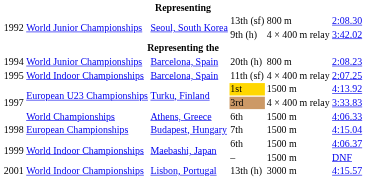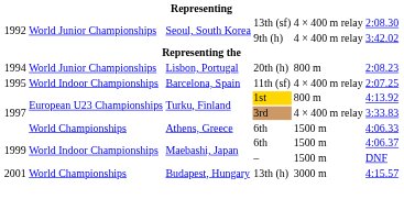13th (sf) | column 5: 800 m -> 4 × 400 m relay
20th (h) | column 3: Barcelona, Spain -> Lisbon, Portugal
1st | column 5: 1500 m -> 800 m
- row: 1998 | European Championships | Budapest, Hungary | 7th | 1500 m | 4:15.04
13th (h) | column 2: World Indoor Championships -> World Championships
13th (h) | column 3: Lisbon, Portugal -> Budapest, Hungary
